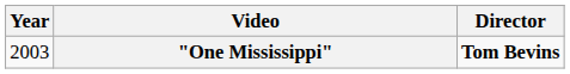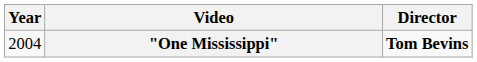"One Mississippi" | Year: 2003 -> 2004
